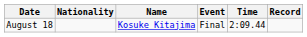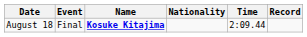columns swapped: Event <-> Nationality
August 18 | Name: normal -> bold
